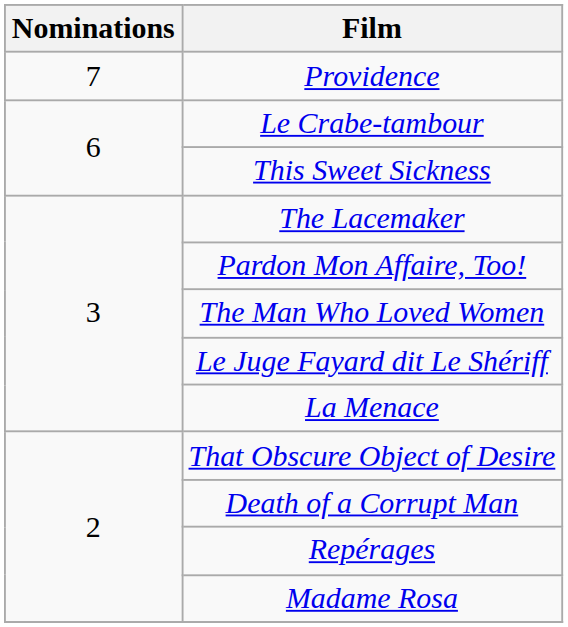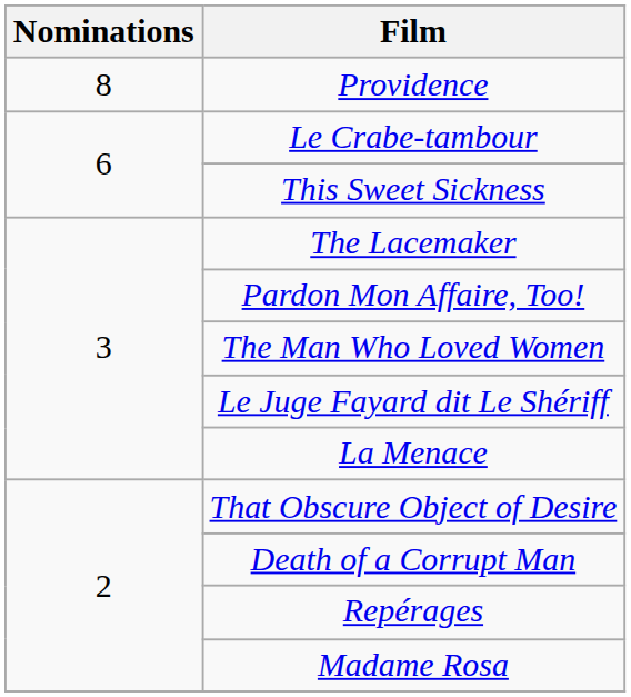Providence | Nominations: 7 -> 8
